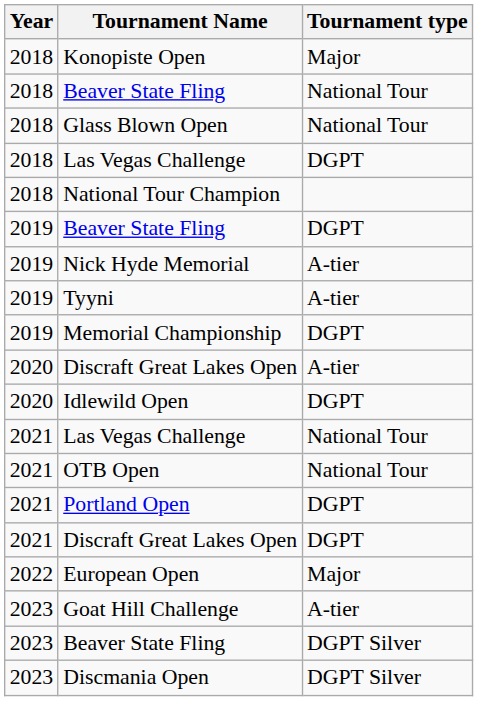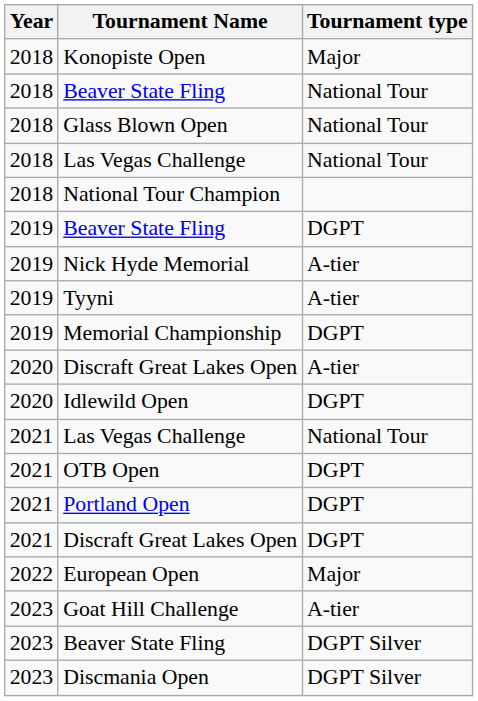2018 / Las Vegas Challenge | Tournament type: DGPT -> National Tour
OTB Open | Tournament type: National Tour -> DGPT
